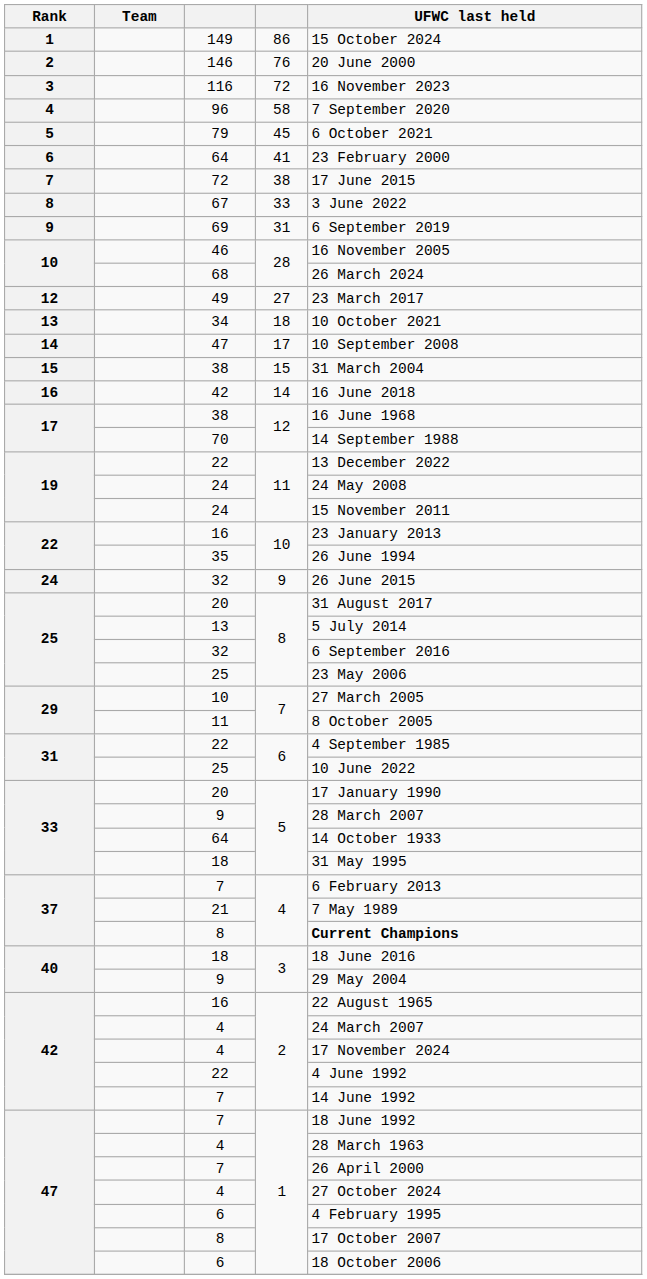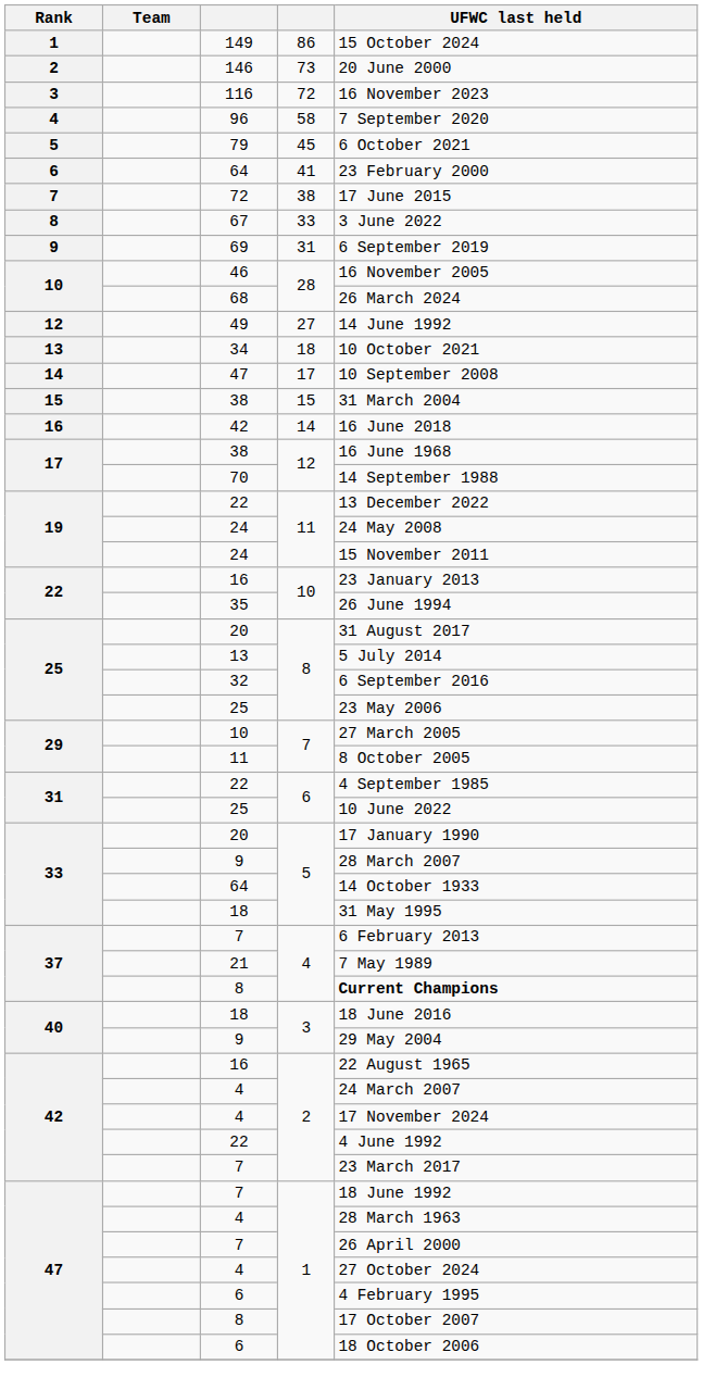146 | column 4: 76 -> 73
49 | UFWC last held: 23 March 2017 -> 14 June 1992
- row: 24 | 32 | 9 | 26 June 2015
42 / 7 | UFWC last held: 14 June 1992 -> 23 March 2017
